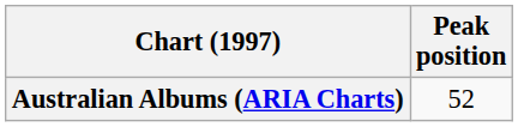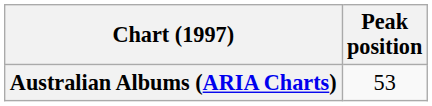Australian Albums (ARIA Charts) | Peak position: 52 -> 53
